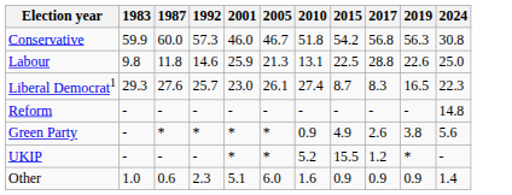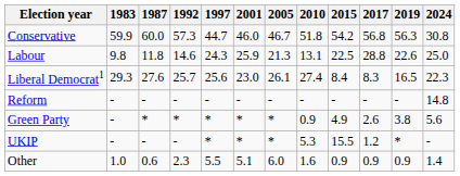+ column: 1997 | 44.7 | 24.3 | 25.6 | - | * | * | 5.5
Liberal Democrat1 | 2015: 8.7 -> 8.4
UKIP | 2010: 5.2 -> 5.3
